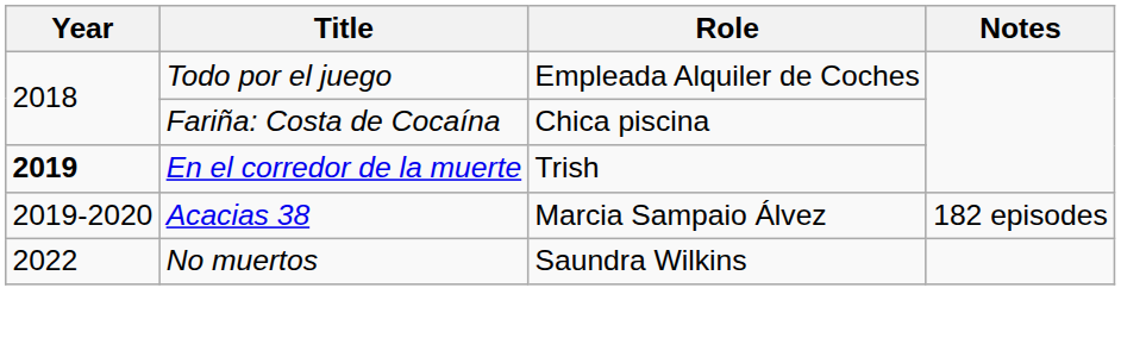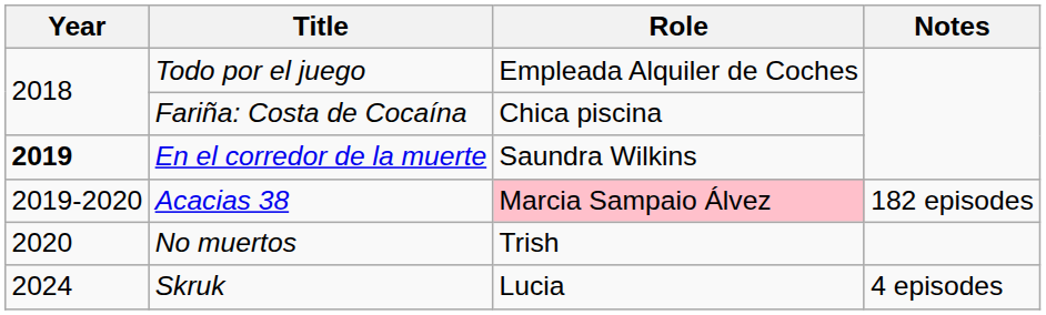En el corredor de la muerte | Role: Trish -> Saundra Wilkins
Acacias 38 | Role: no background -> pink background
No muertos | Year: 2022 -> 2020
No muertos | Role: Saundra Wilkins -> Trish
+ row: 2024 | Skruk | Lucia | 4 episodes
